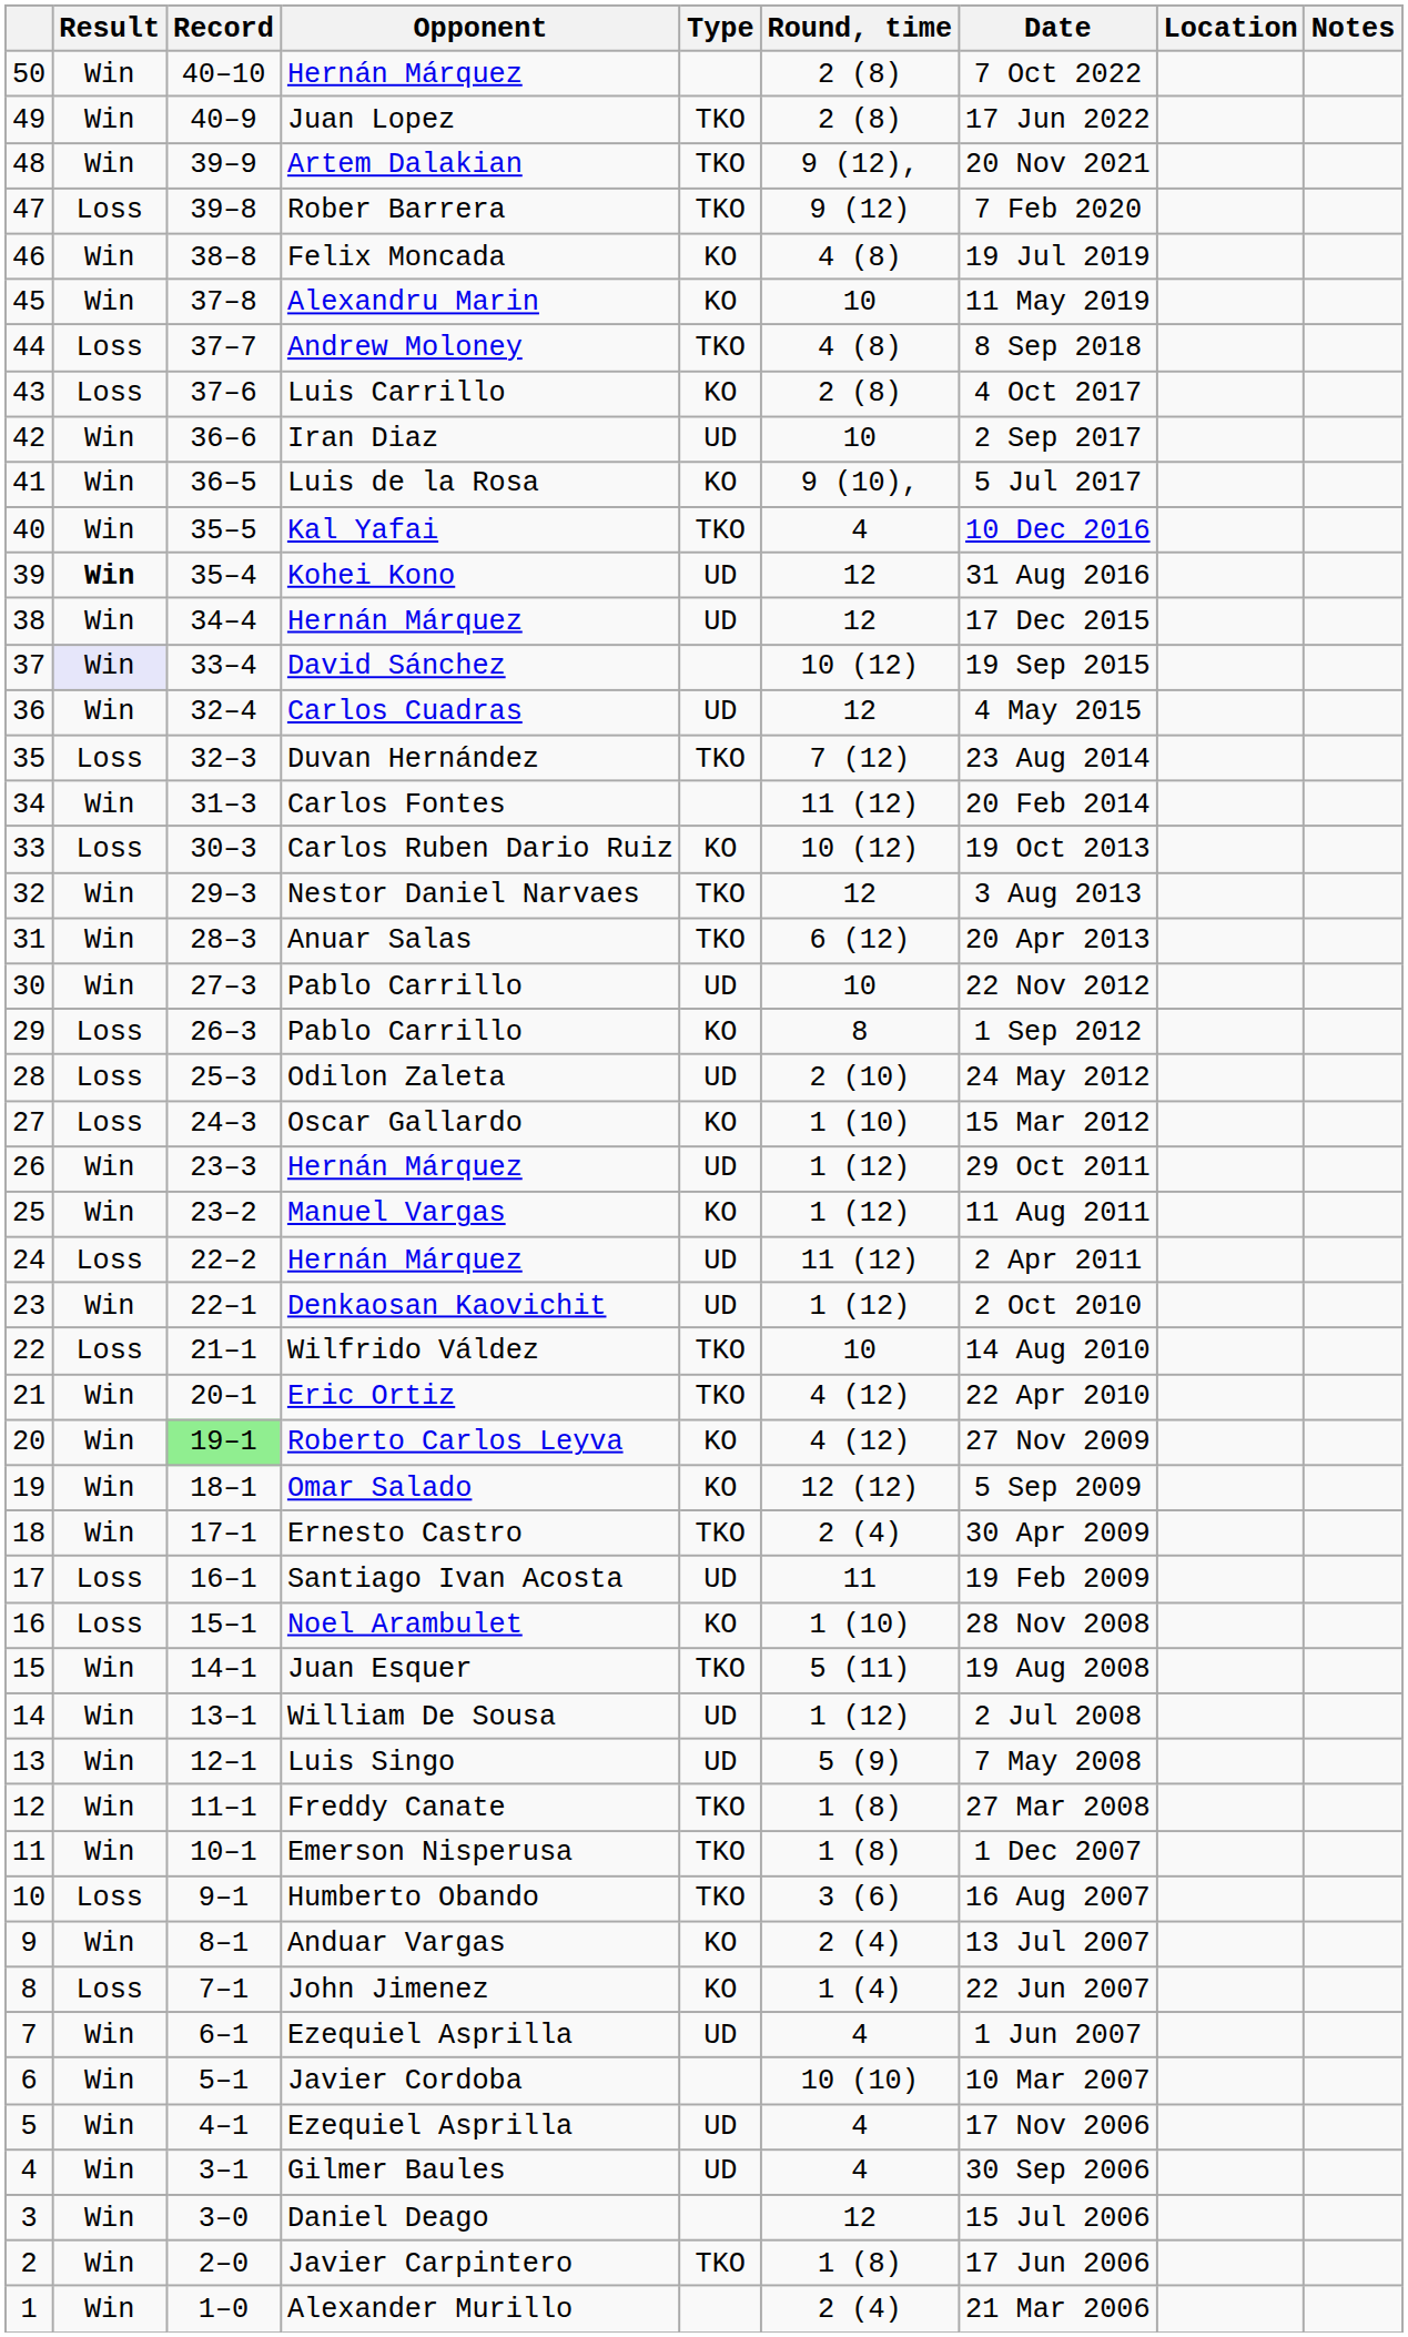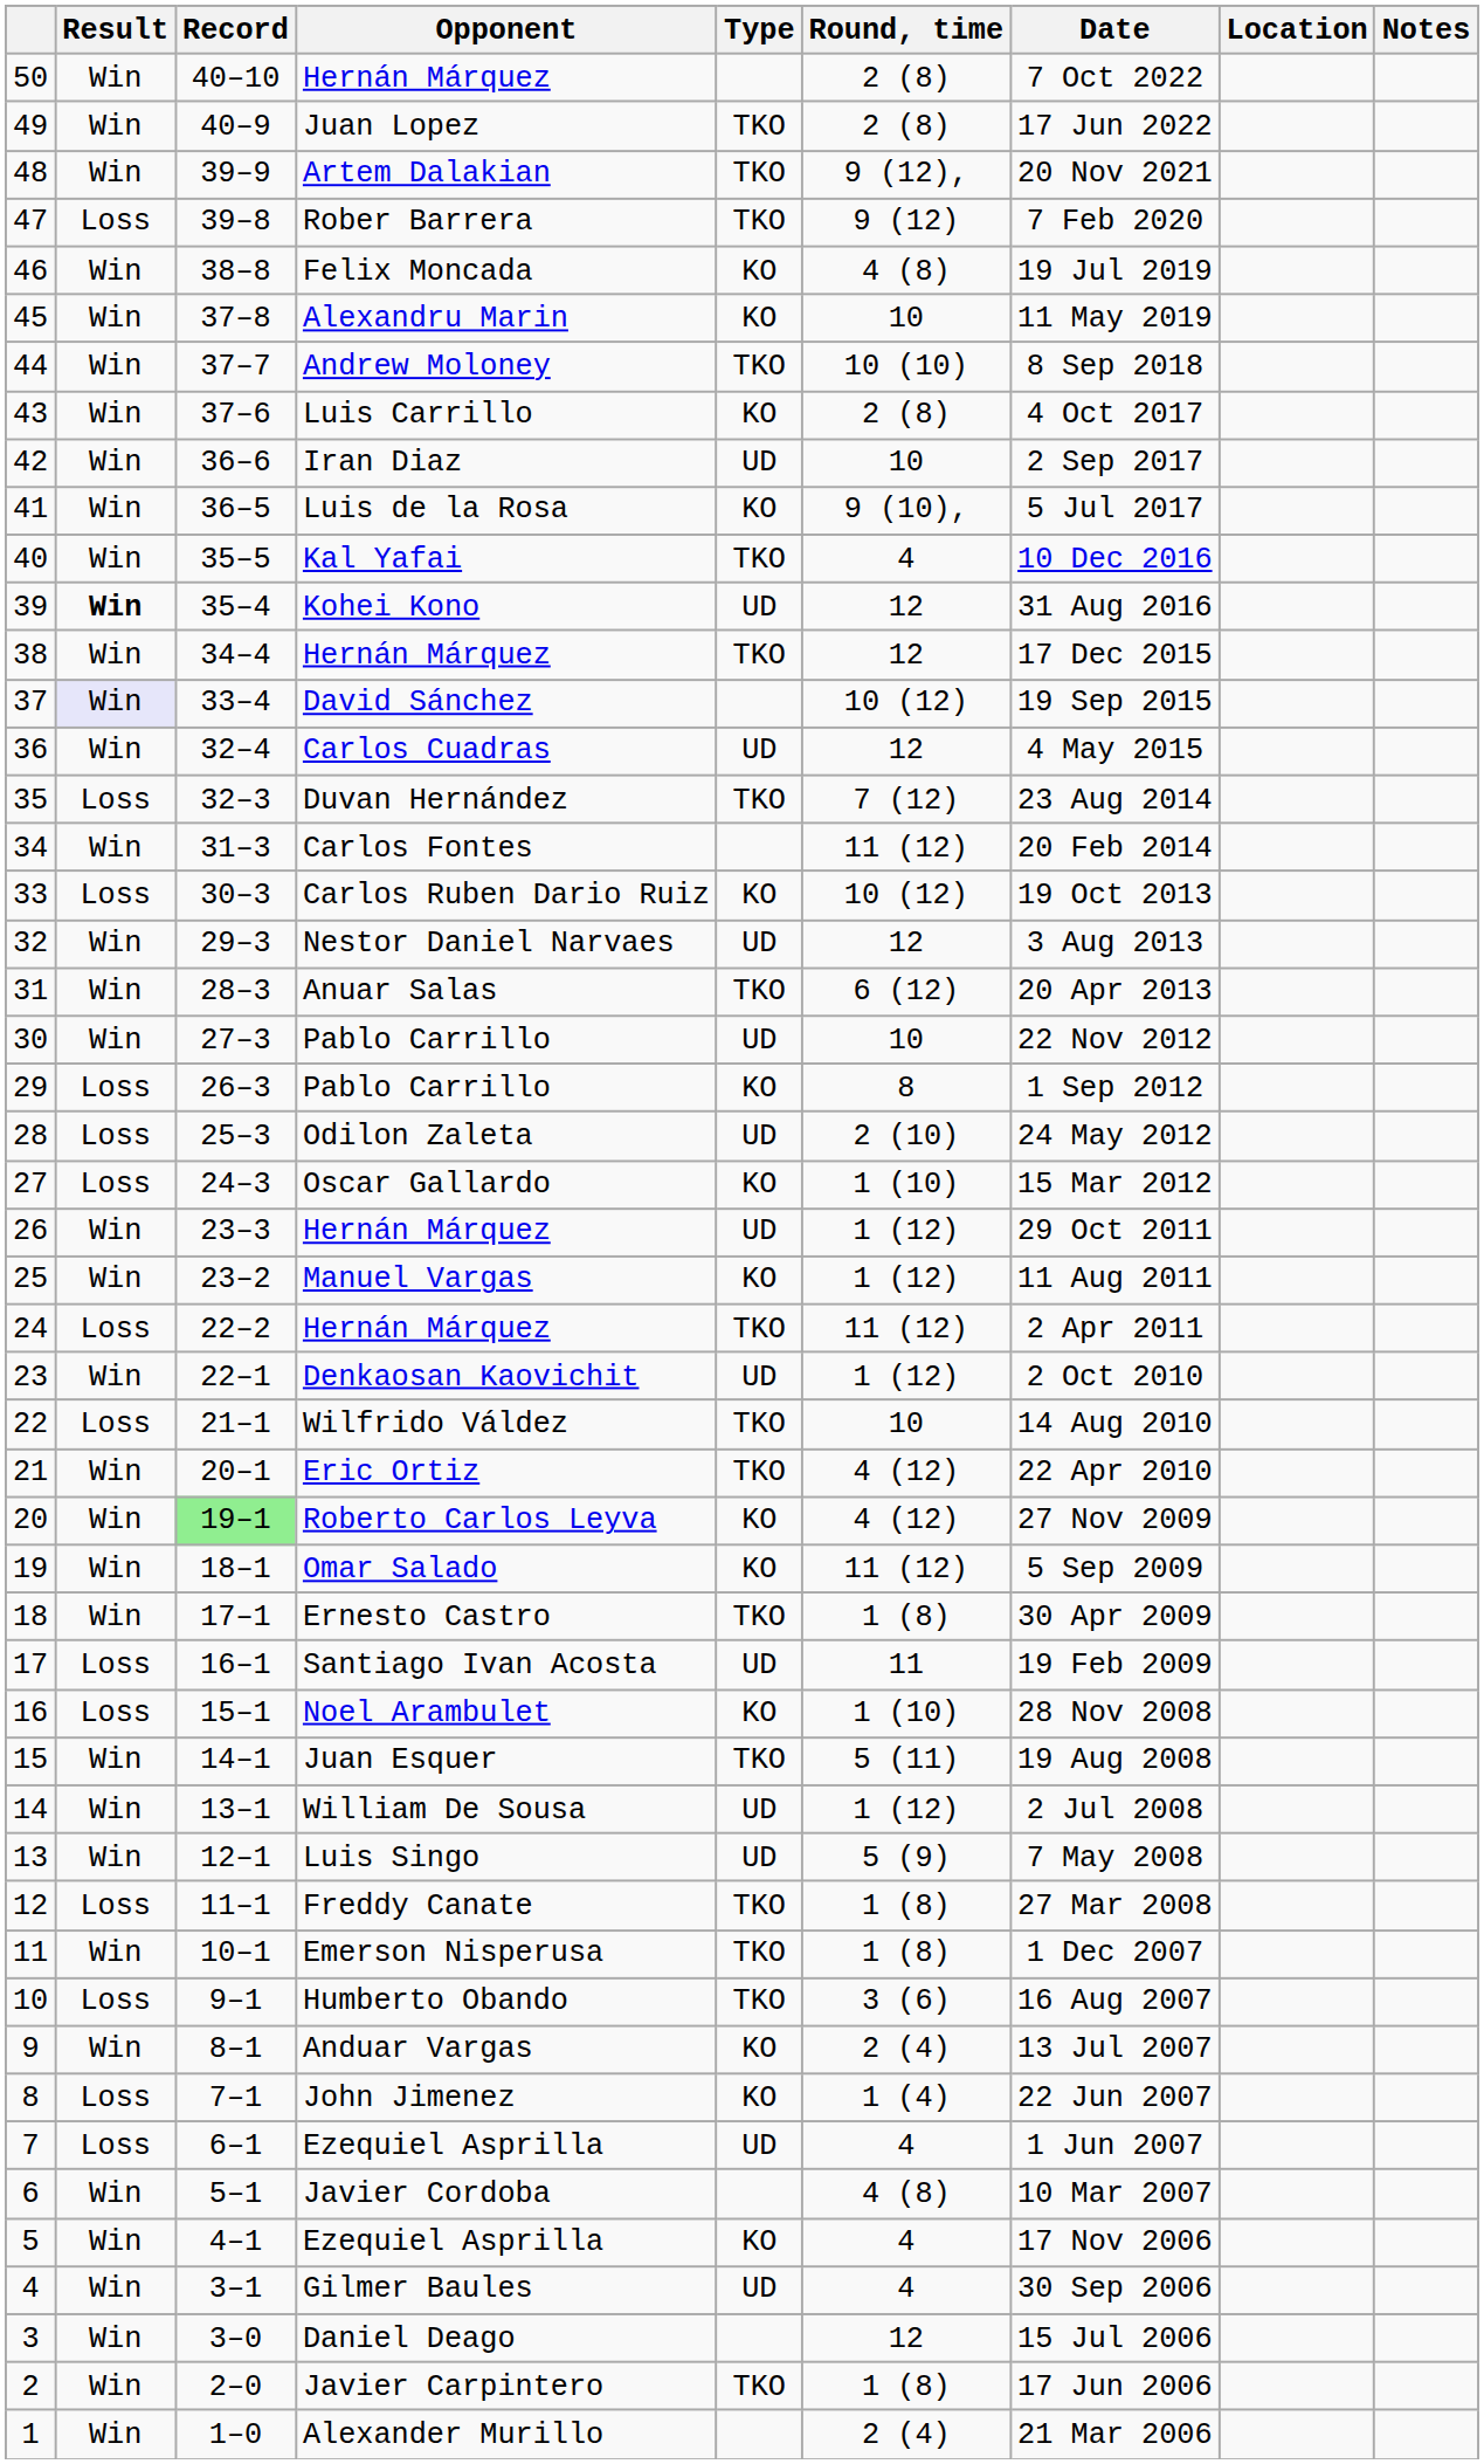Andrew Moloney | Result: Loss -> Win
Andrew Moloney | Round, time: 4 (8) -> 10 (10)
Luis Carrillo | Result: Loss -> Win
38 / Hernán Márquez | Type: UD -> TKO
Nestor Daniel Narvaes | Type: TKO -> UD
24 / Hernán Márquez | Type: UD -> TKO
Omar Salado | Round, time: 12 (12) -> 11 (12)
Ernesto Castro | Round, time: 2 (4) -> 1 (8)
Freddy Canate | Result: Win -> Loss
7 / Ezequiel Asprilla | Result: Win -> Loss
Javier Cordoba | Round, time: 10 (10) -> 4 (8)
5 / Ezequiel Asprilla | Type: UD -> KO
